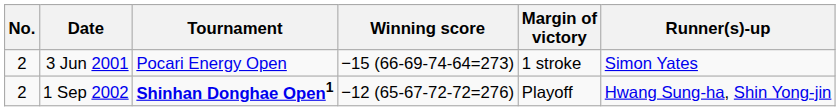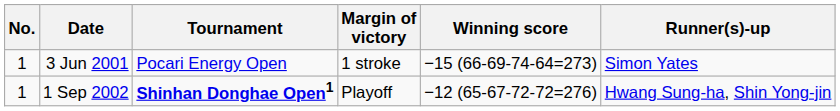columns swapped: Winning score <-> Margin of victory
3 Jun 2001 | No.: 2 -> 1
1 Sep 2002 | No.: 2 -> 1
